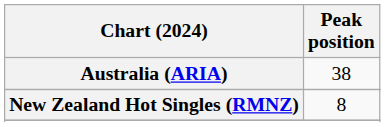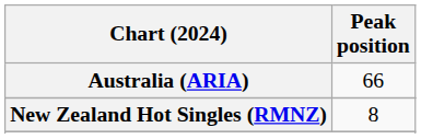Australia (ARIA) | Peak position: 38 -> 66
